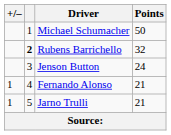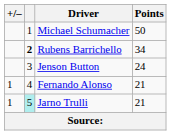Rubens Barrichello | Points: 32 -> 34
Jarno Trulli | column 2: no background -> paleturquoise background
